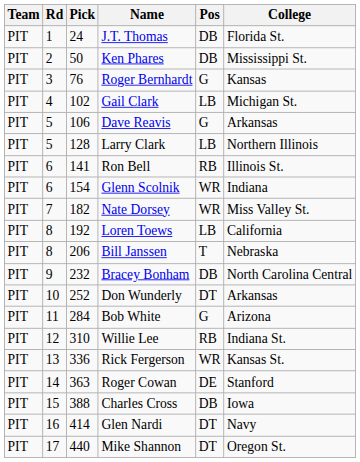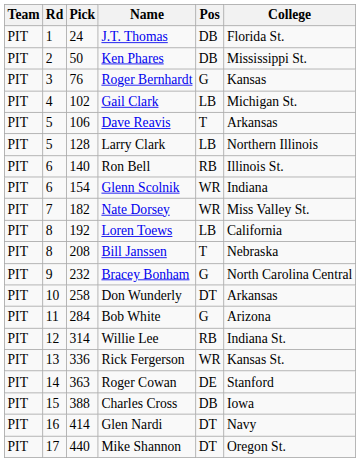Dave Reavis | Pos: G -> T
Ron Bell | Pick: 141 -> 140
Bill Janssen | Pick: 206 -> 208
Bracey Bonham | Pos: DB -> G
Don Wunderly | Pick: 252 -> 258
Willie Lee | Pick: 310 -> 314
